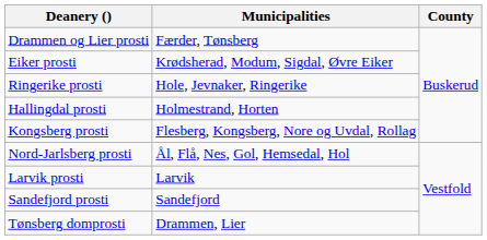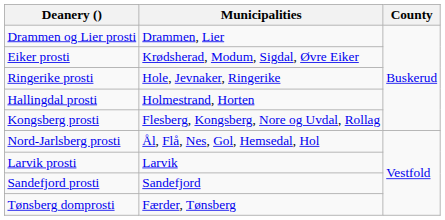Drammen og Lier prosti | Municipalities: Færder, Tønsberg -> Drammen, Lier
Tønsberg domprosti | Municipalities: Drammen, Lier -> Færder, Tønsberg
